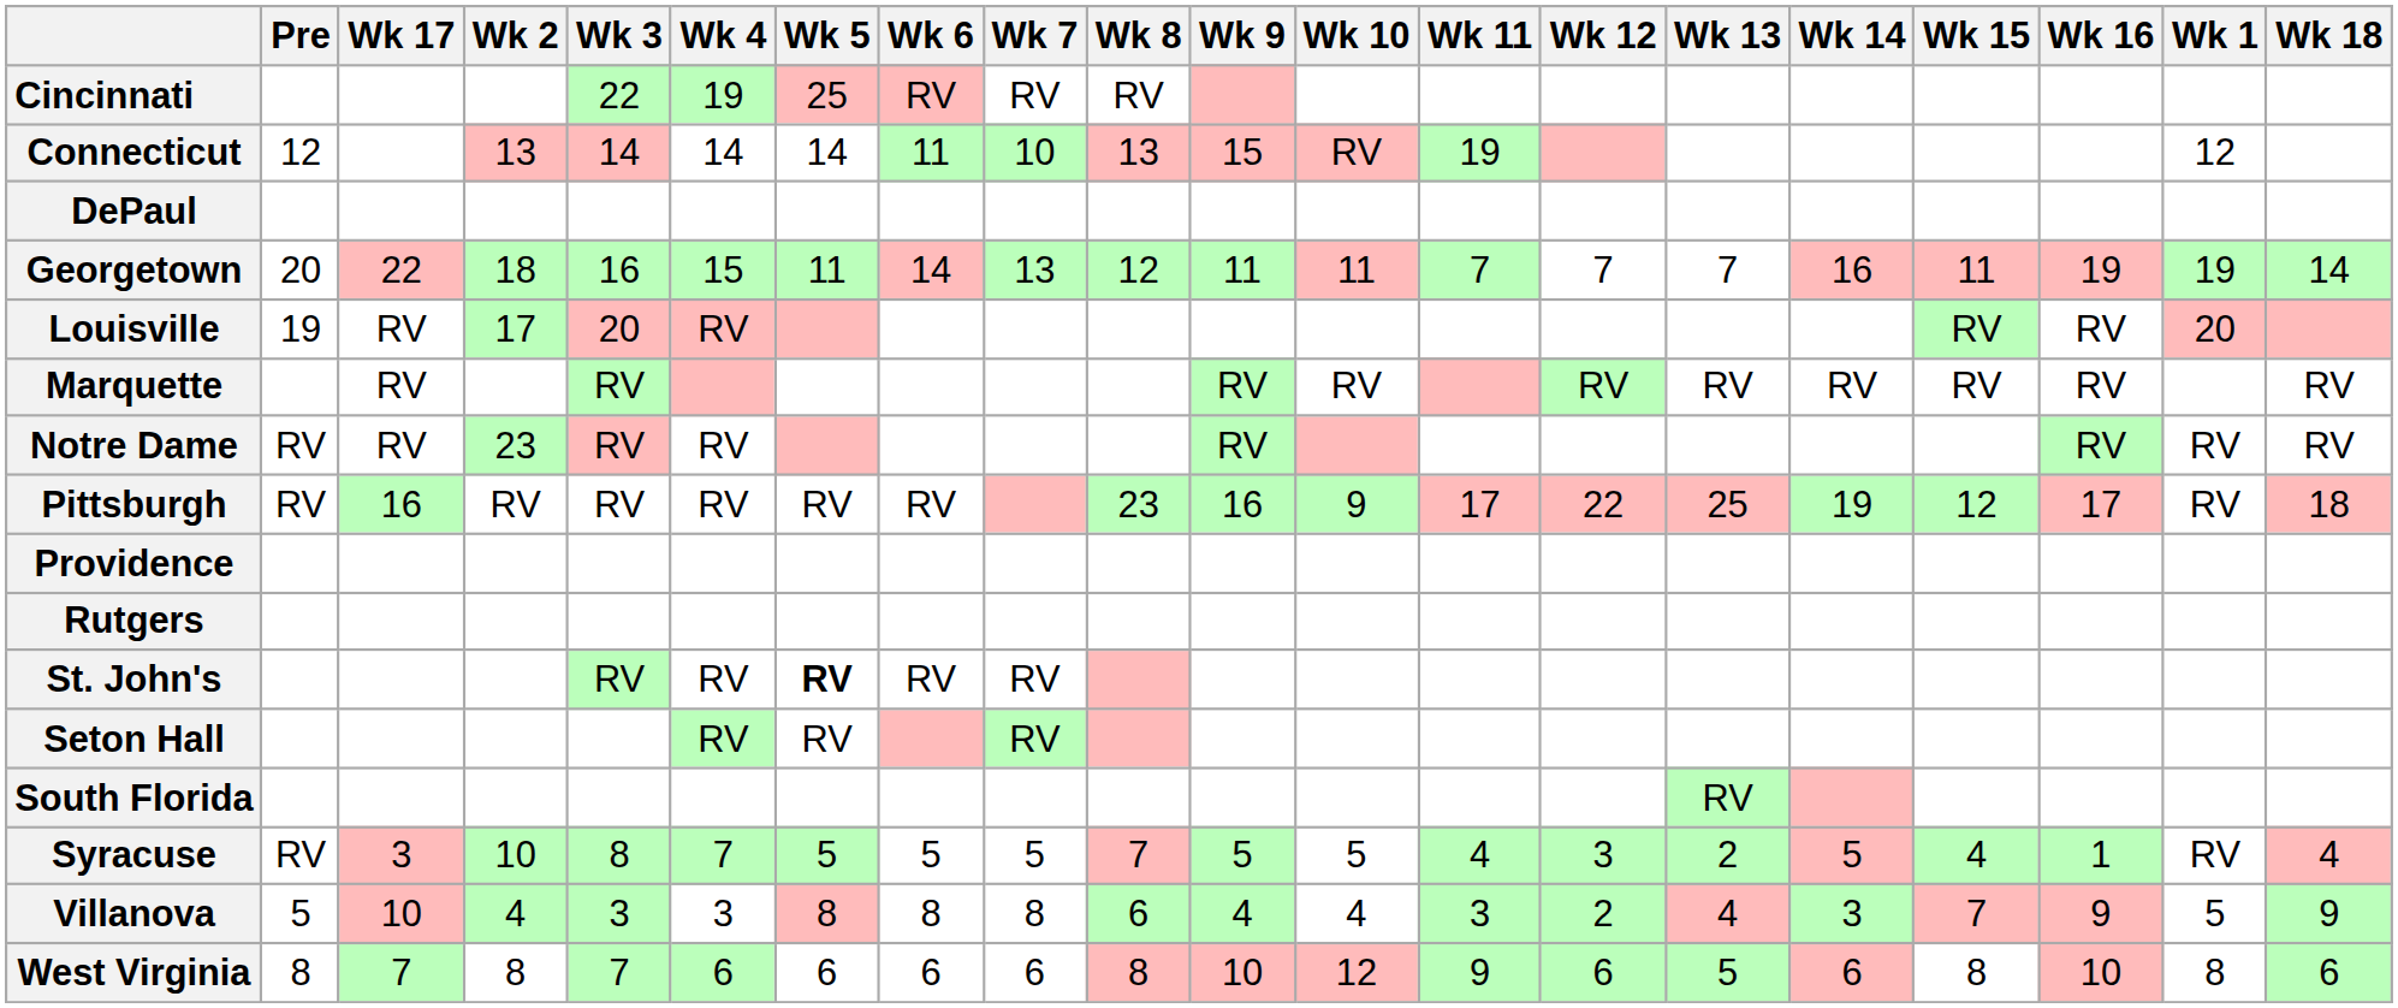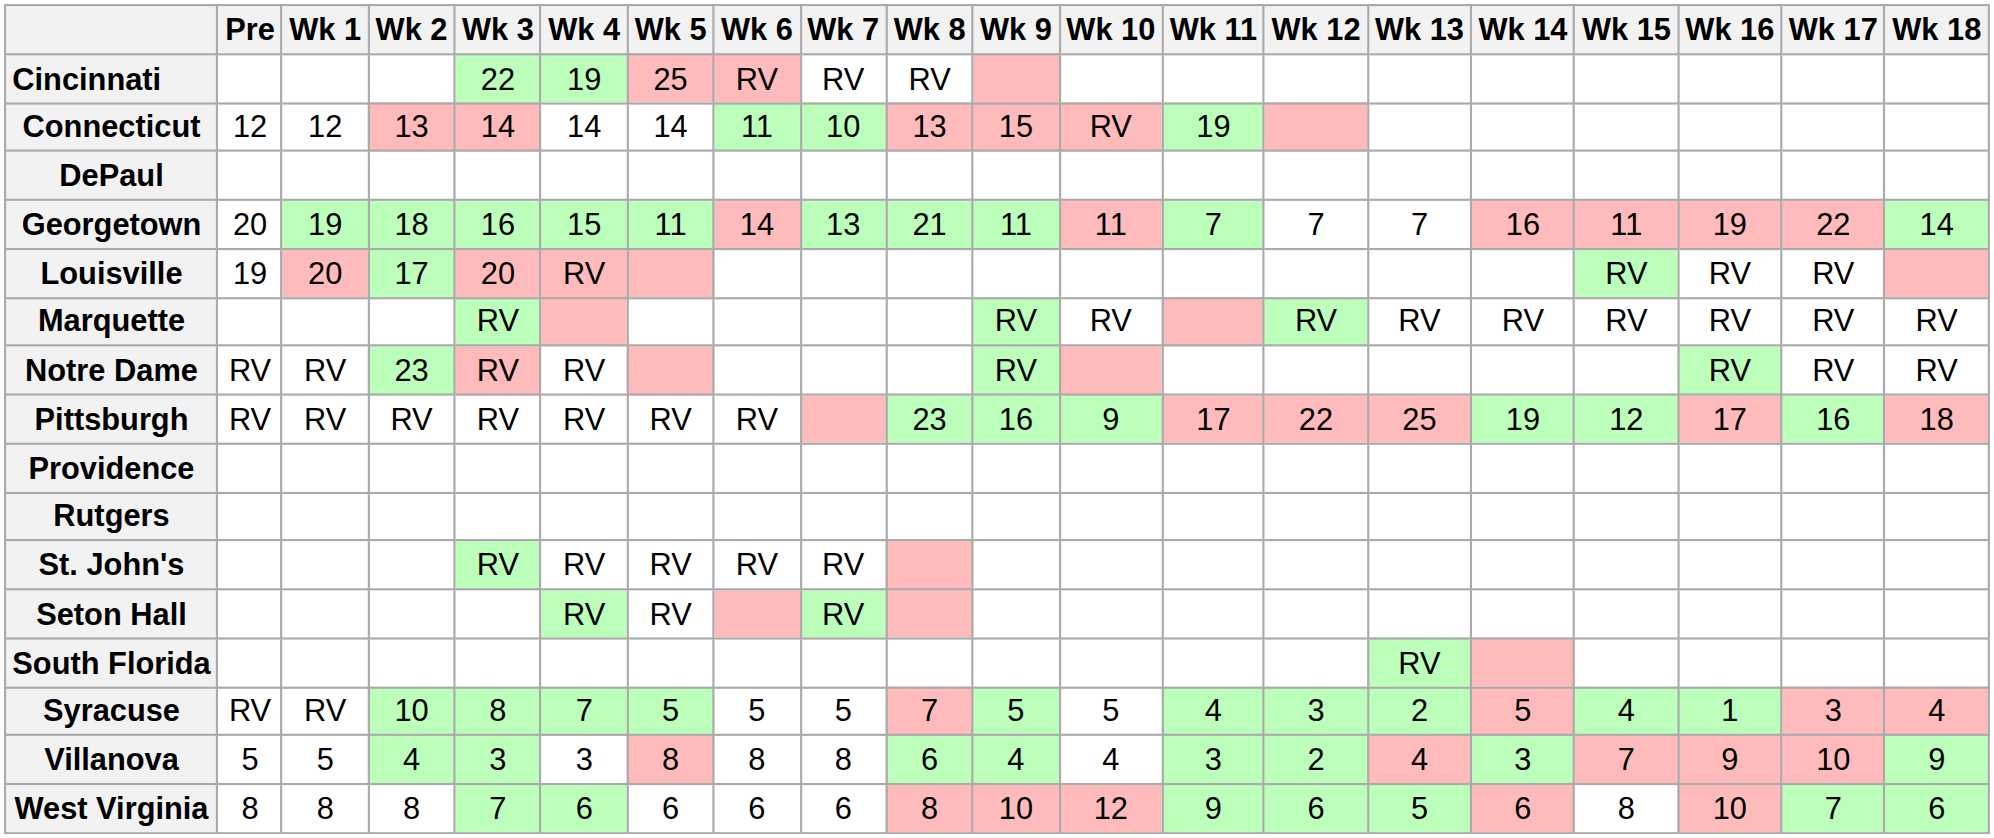columns swapped: Wk 1 <-> Wk 17
Georgetown | Wk 8: 12 -> 21
St. John's | Wk 5: bold -> normal
